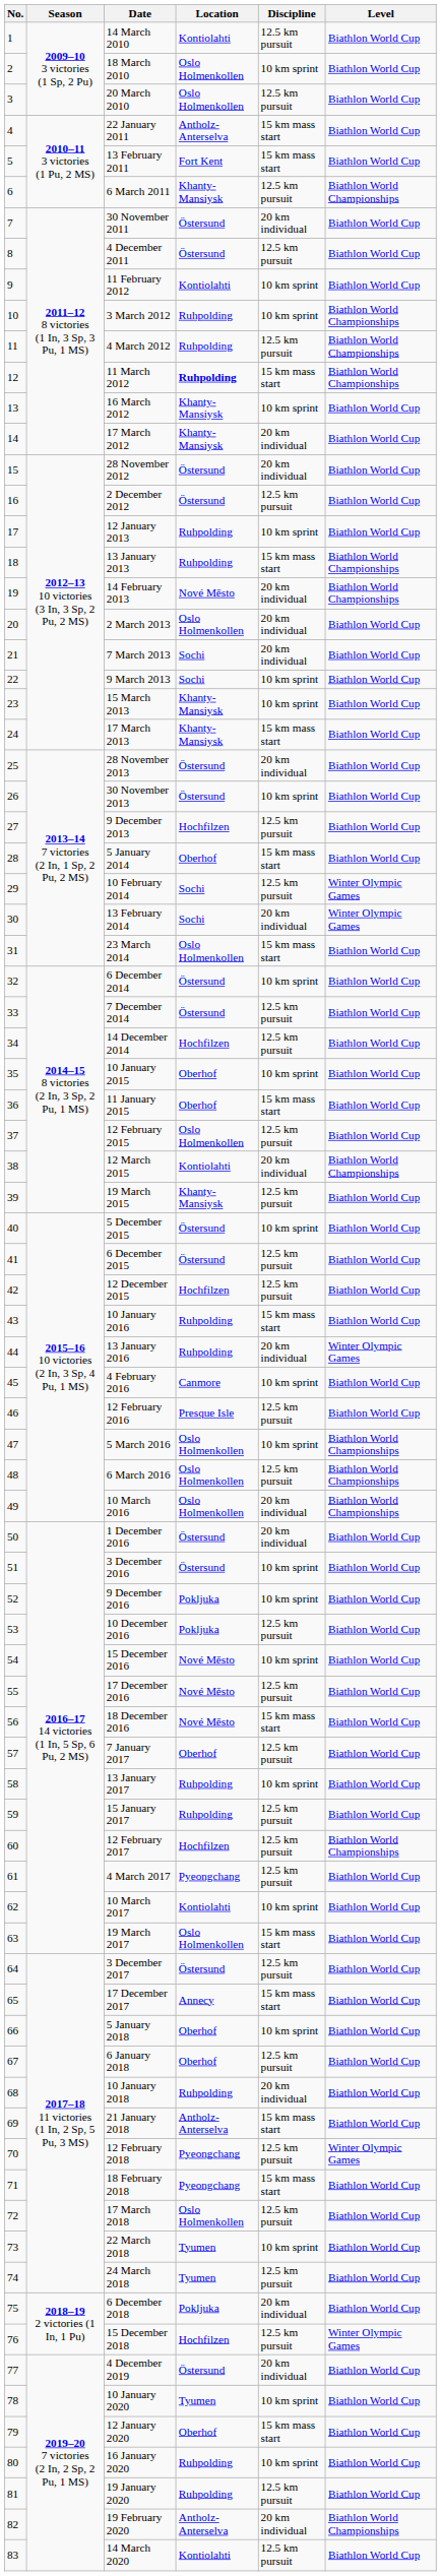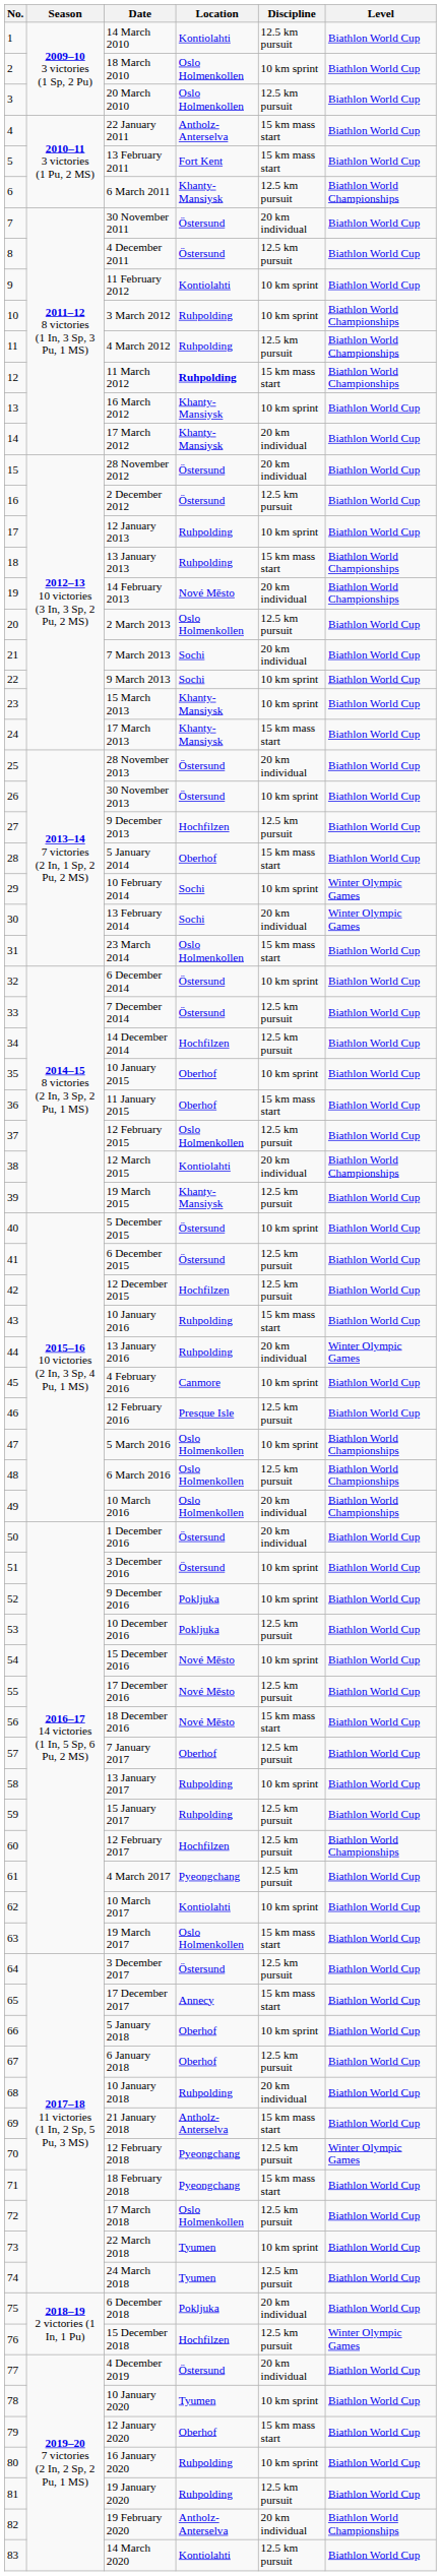2 March 2013 | Discipline: 20 km individual -> 12.5 km pursuit
10 February 2014 | Discipline: 12.5 km pursuit -> 10 km sprint
